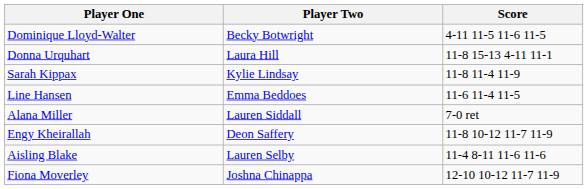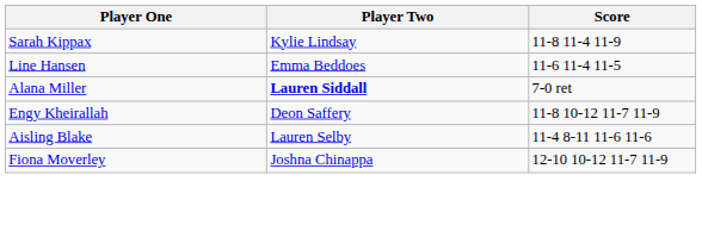- row: Dominique Lloyd-Walter | Becky Botwright | 4-11 11-5 11-6 11-5
- row: Donna Urquhart | Laura Hill | 11-8 15-13 4-11 11-1
Alana Miller | Player Two: normal -> bold
